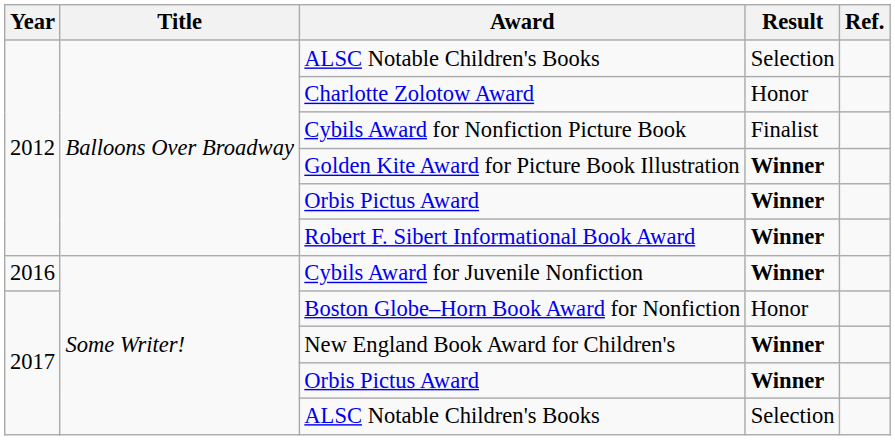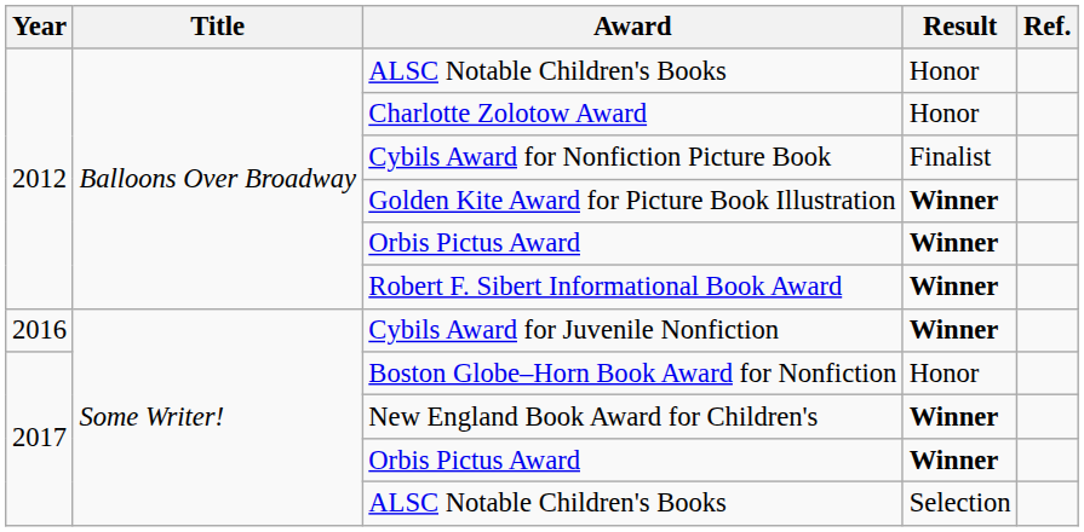2012 / ALSC Notable Children's Books | Result: Selection -> Honor
